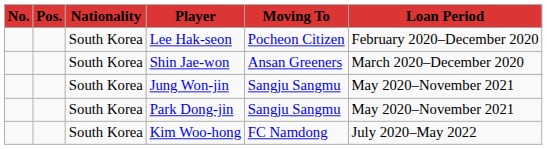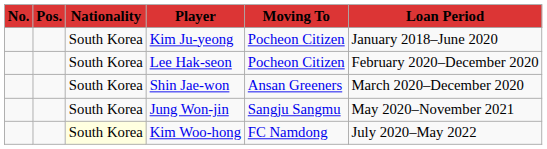+ row: South Korea | Kim Ju-yeong | Pocheon Citizen | January 2018–June 2020
- row: South Korea | Park Dong-jin | Sangju Sangmu | May 2020–November 2021
Kim Woo-hong | Nationality: no background -> lightyellow background
